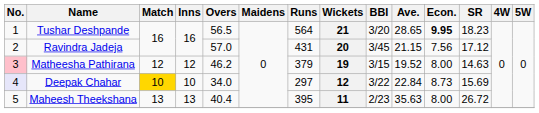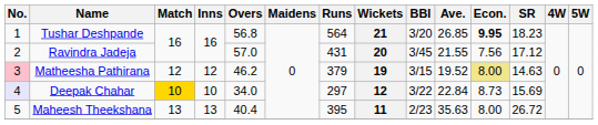Tushar Deshpande | Overs: 56.5 -> 56.8
Tushar Deshpande | Ave.: 28.65 -> 26.85
Ravindra Jadeja | Ave.: 21.15 -> 21.55
Matheesha Pathirana | Econ.: no background -> khaki background
